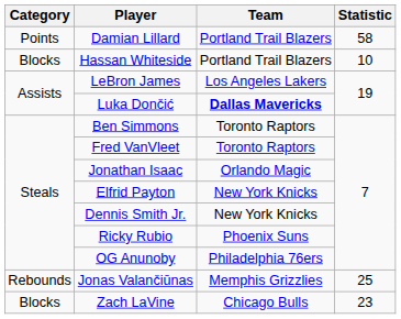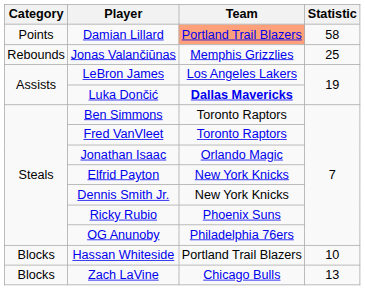Damian Lillard | Team: no background -> lightsalmon background
rows swapped: Jonas Valančiūnas <-> Hassan Whiteside
Zach LaVine | Statistic: 23 -> 13
